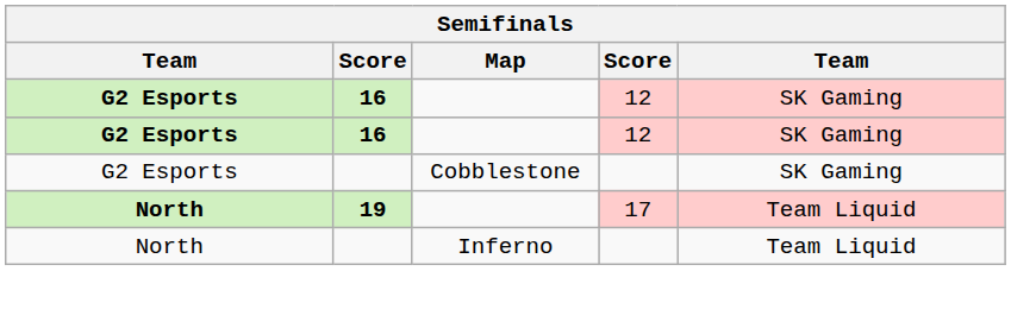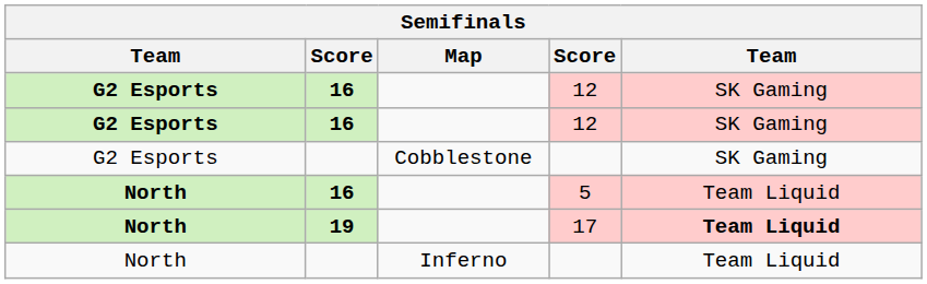+ row: North | 16 | 5 | Team Liquid
17 | column 5: normal -> bold
